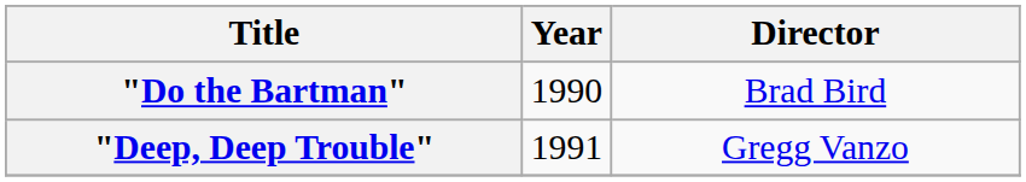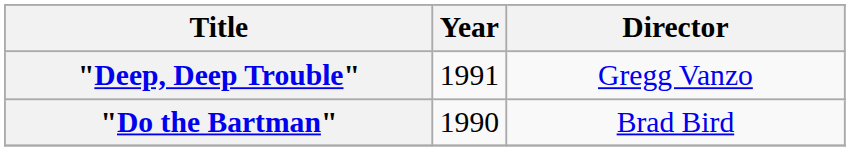rows swapped: "Do the Bartman" <-> "Deep, Deep Trouble"
